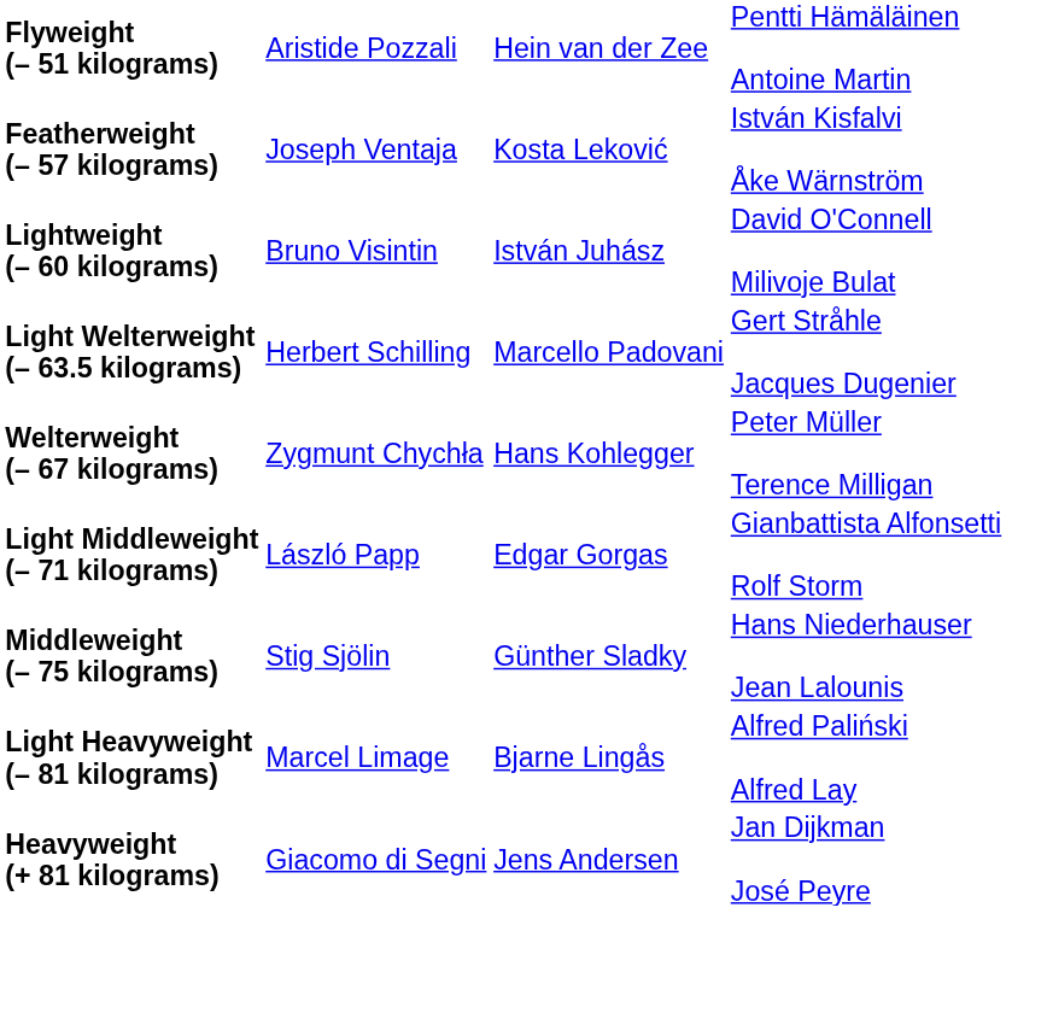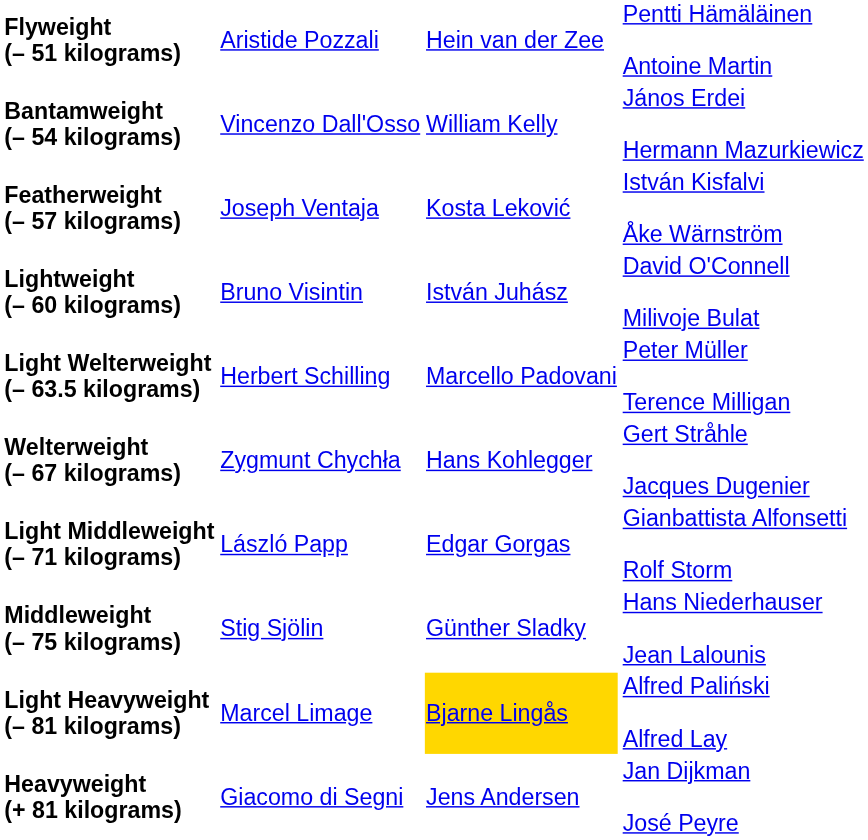+ row: Bantamweight (– 54 kilograms) | Vincenzo Dall'Osso | William Kelly | János Erdei Hermann Mazurkiewicz
Light Welterweight (– 63.5 kilograms) | column 4: Gert Stråhle Jacques Dugenier -> Peter Müller Terence Milligan
Welterweight (– 67 kilograms) | column 4: Peter Müller Terence Milligan -> Gert Stråhle Jacques Dugenier
Light Heavyweight (– 81 kilograms) | column 3: no background -> gold background
